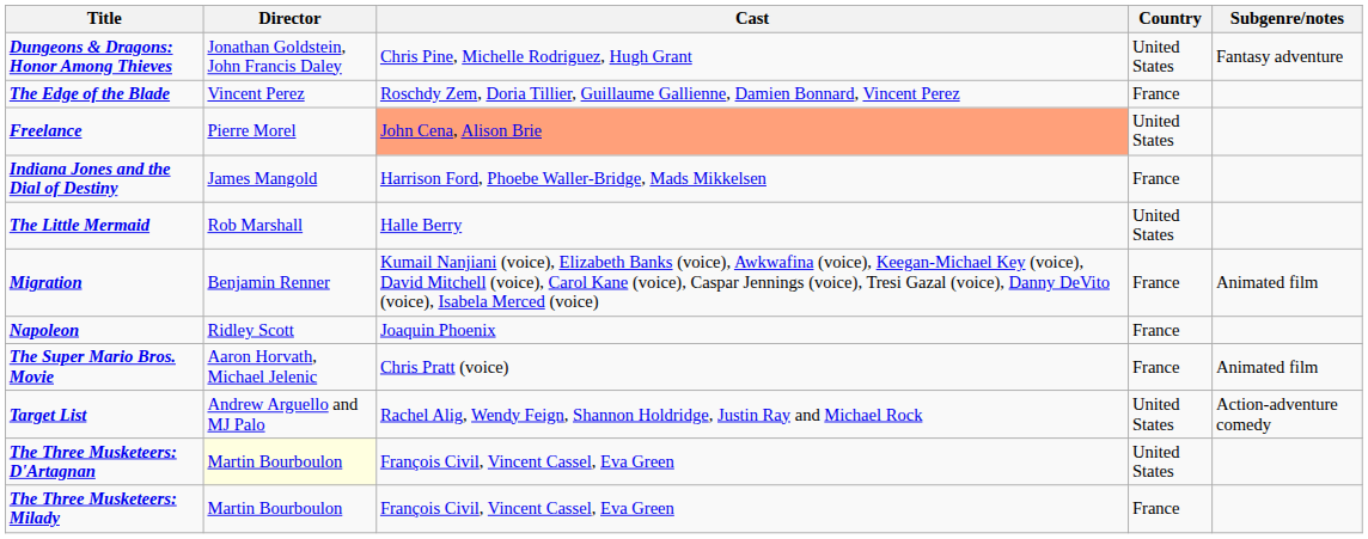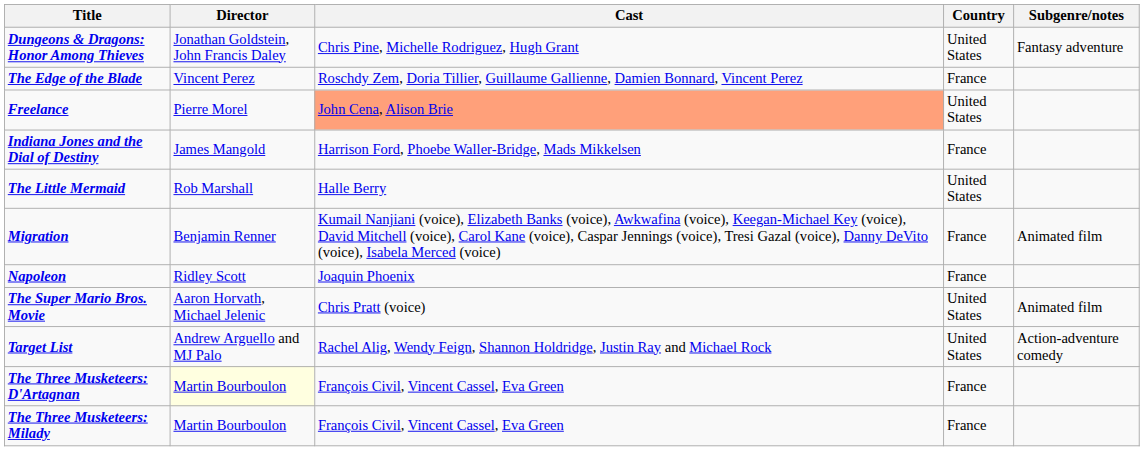The Super Mario Bros. Movie | Country: France -> United States
The Three Musketeers: D'Artagnan | Country: United States -> France
